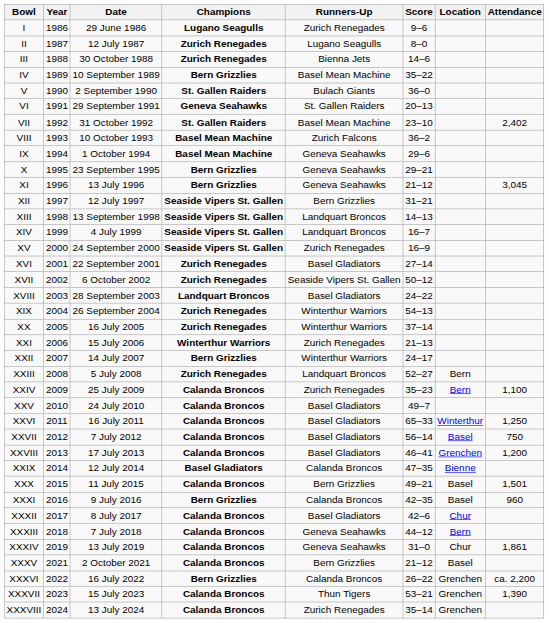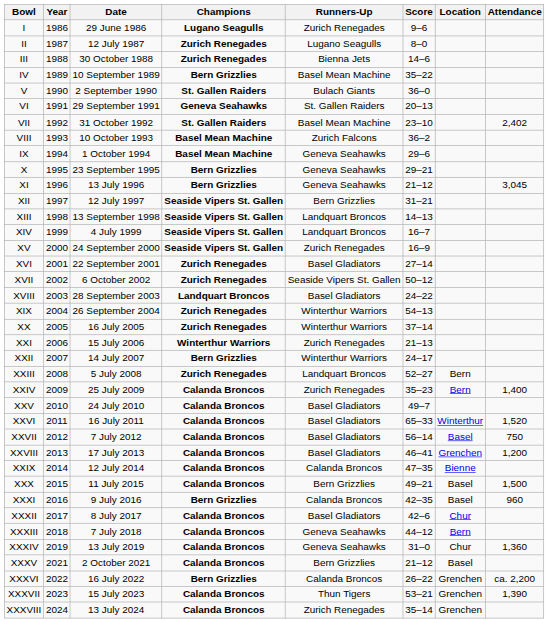XXIV | Attendance: 1,100 -> 1,400
XXVI | Attendance: 1,250 -> 1,520
XXIX | Champions: Basel Gladiators -> Calanda Broncos
XXX | Attendance: 1,501 -> 1,500
XXXIV | Attendance: 1,861 -> 1,360
